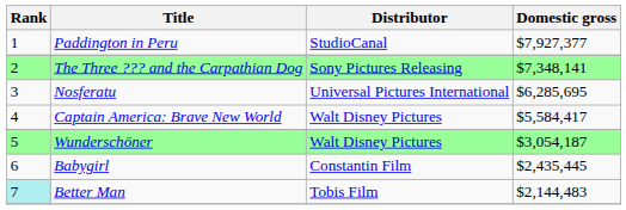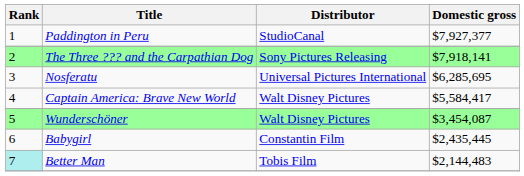The Three ??? and the Carpathian Dog | Domestic gross: $7,348,141 -> $7,918,141
Wunderschöner | Domestic gross: $3,054,187 -> $3,454,087
